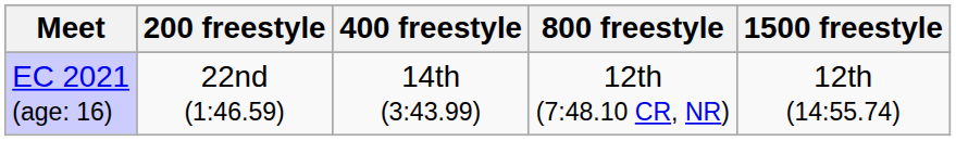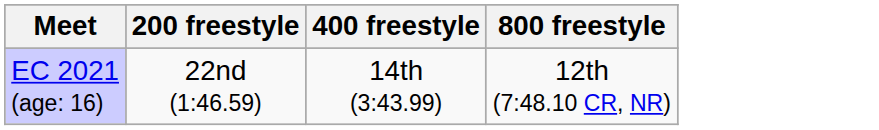- column: 1500 freestyle | 12th (14:55.74)
